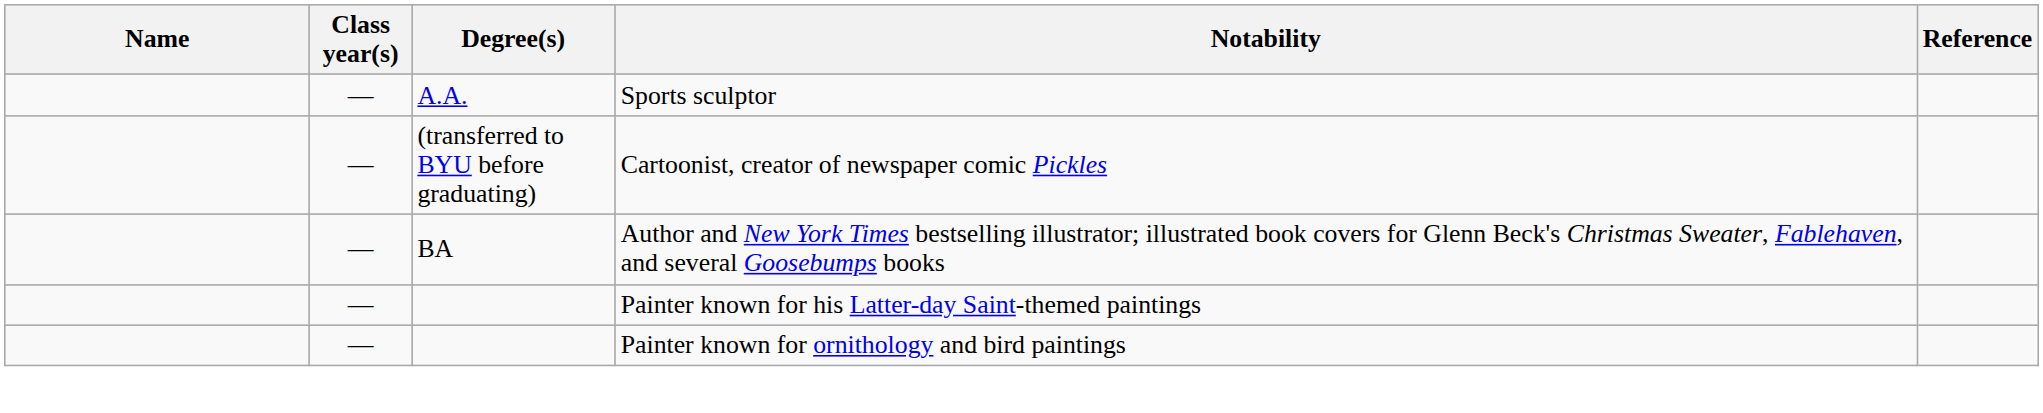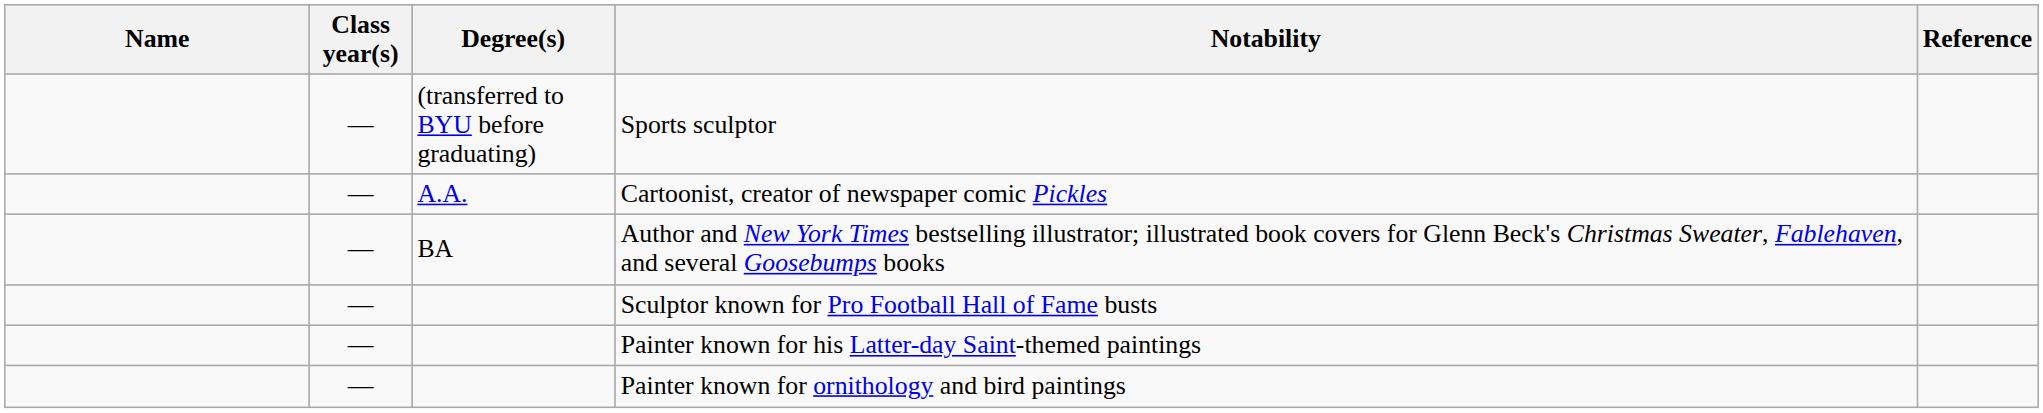Sports sculptor | Degree(s): A.A. -> (transferred to BYU before graduating)
Cartoonist, creator of newspaper comic Pickles | Degree(s): (transferred to BYU before graduating) -> A.A.
+ row: — | Sculptor known for Pro Football Hall of Fame busts
